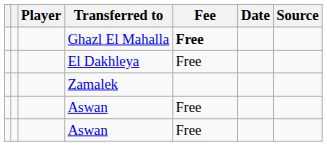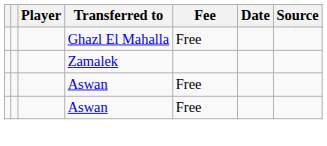Ghazl El Mahalla | Fee: bold -> normal
- row: El Dakhleya | Free
